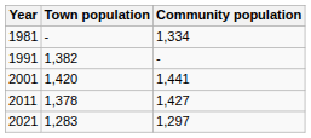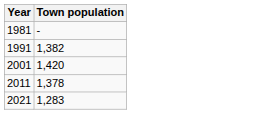- column: Community population | 1,334 | - | 1,441 | 1,427 | 1,297
